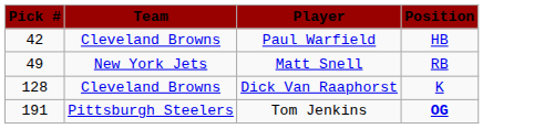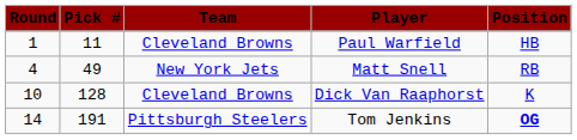+ column: Round | 1 | 4 | 10 | 14
Paul Warfield | Pick #: 42 -> 11
